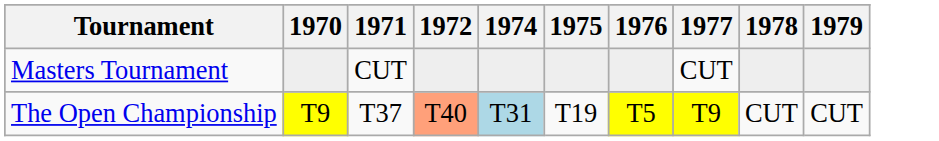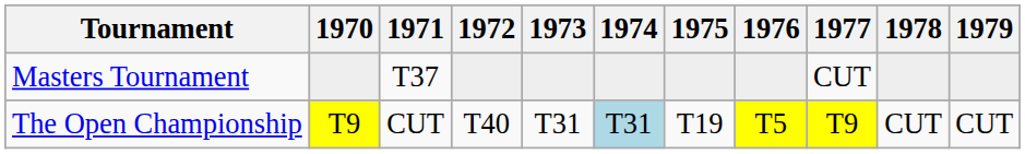+ column: 1973 | T31
Masters Tournament | 1971: CUT -> T37
The Open Championship | 1971: T37 -> CUT
The Open Championship | 1972: lightsalmon background -> no background
